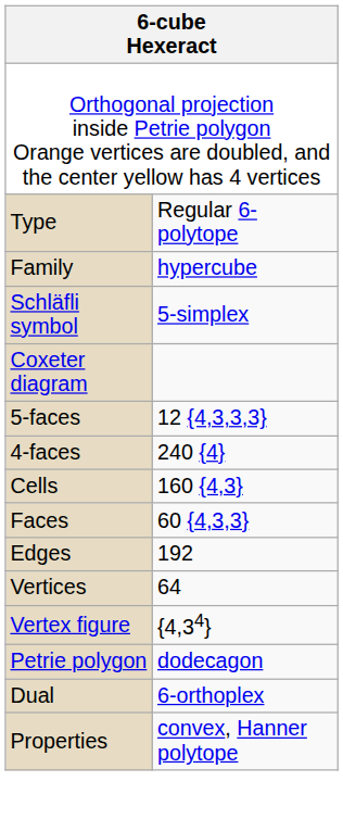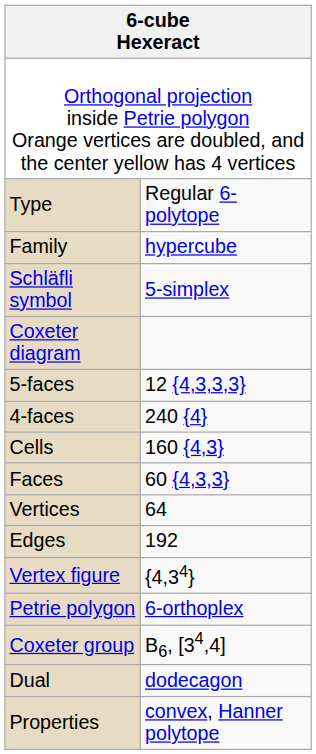rows swapped: Edges <-> Vertices
Petrie polygon | column 2: dodecagon -> 6-orthoplex
+ row: Coxeter group | B6, [34,4]
Dual | column 2: 6-orthoplex -> dodecagon
